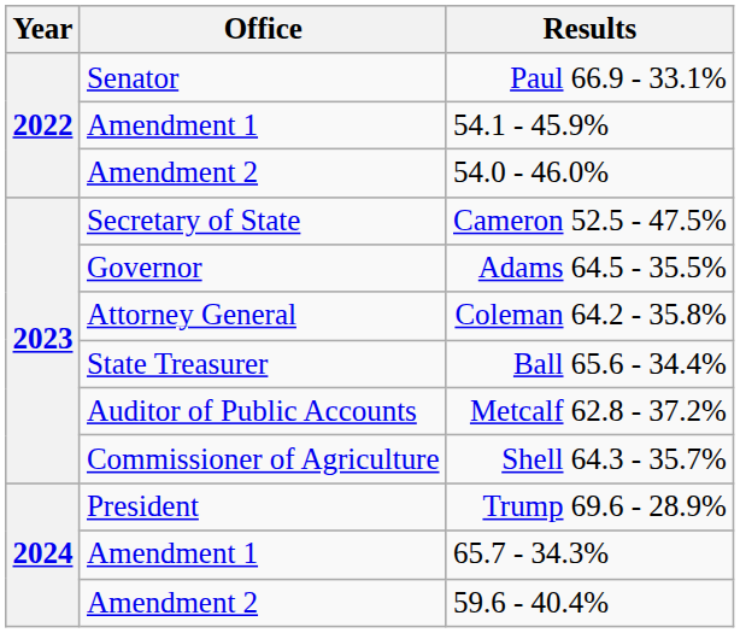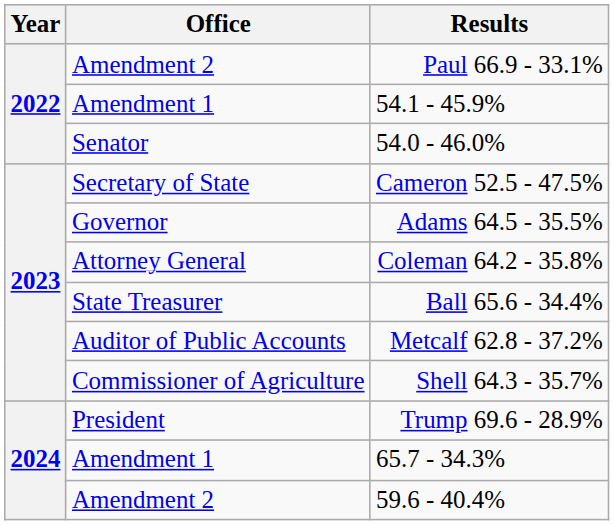Paul 66.9 - 33.1% | Office: Senator -> Amendment 2
54.0 - 46.0% | Office: Amendment 2 -> Senator
